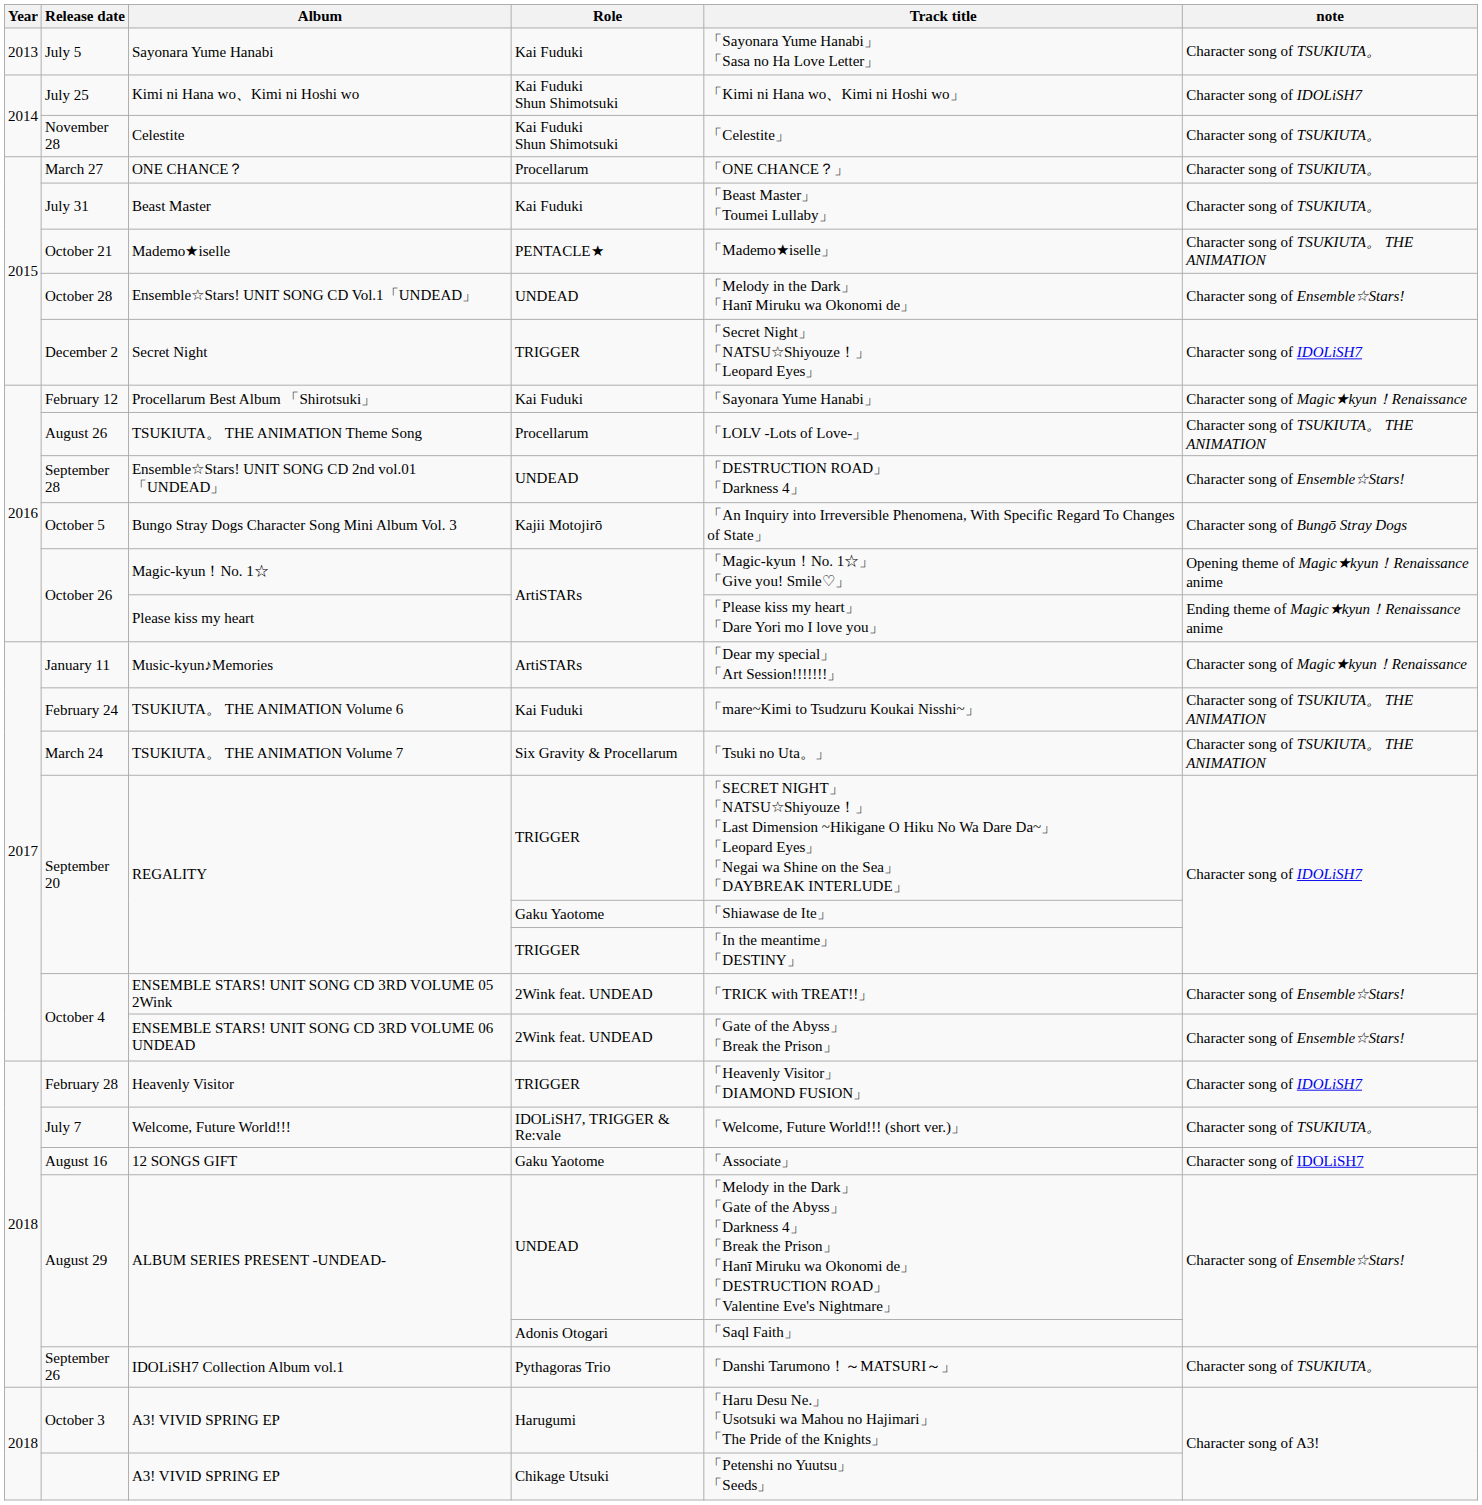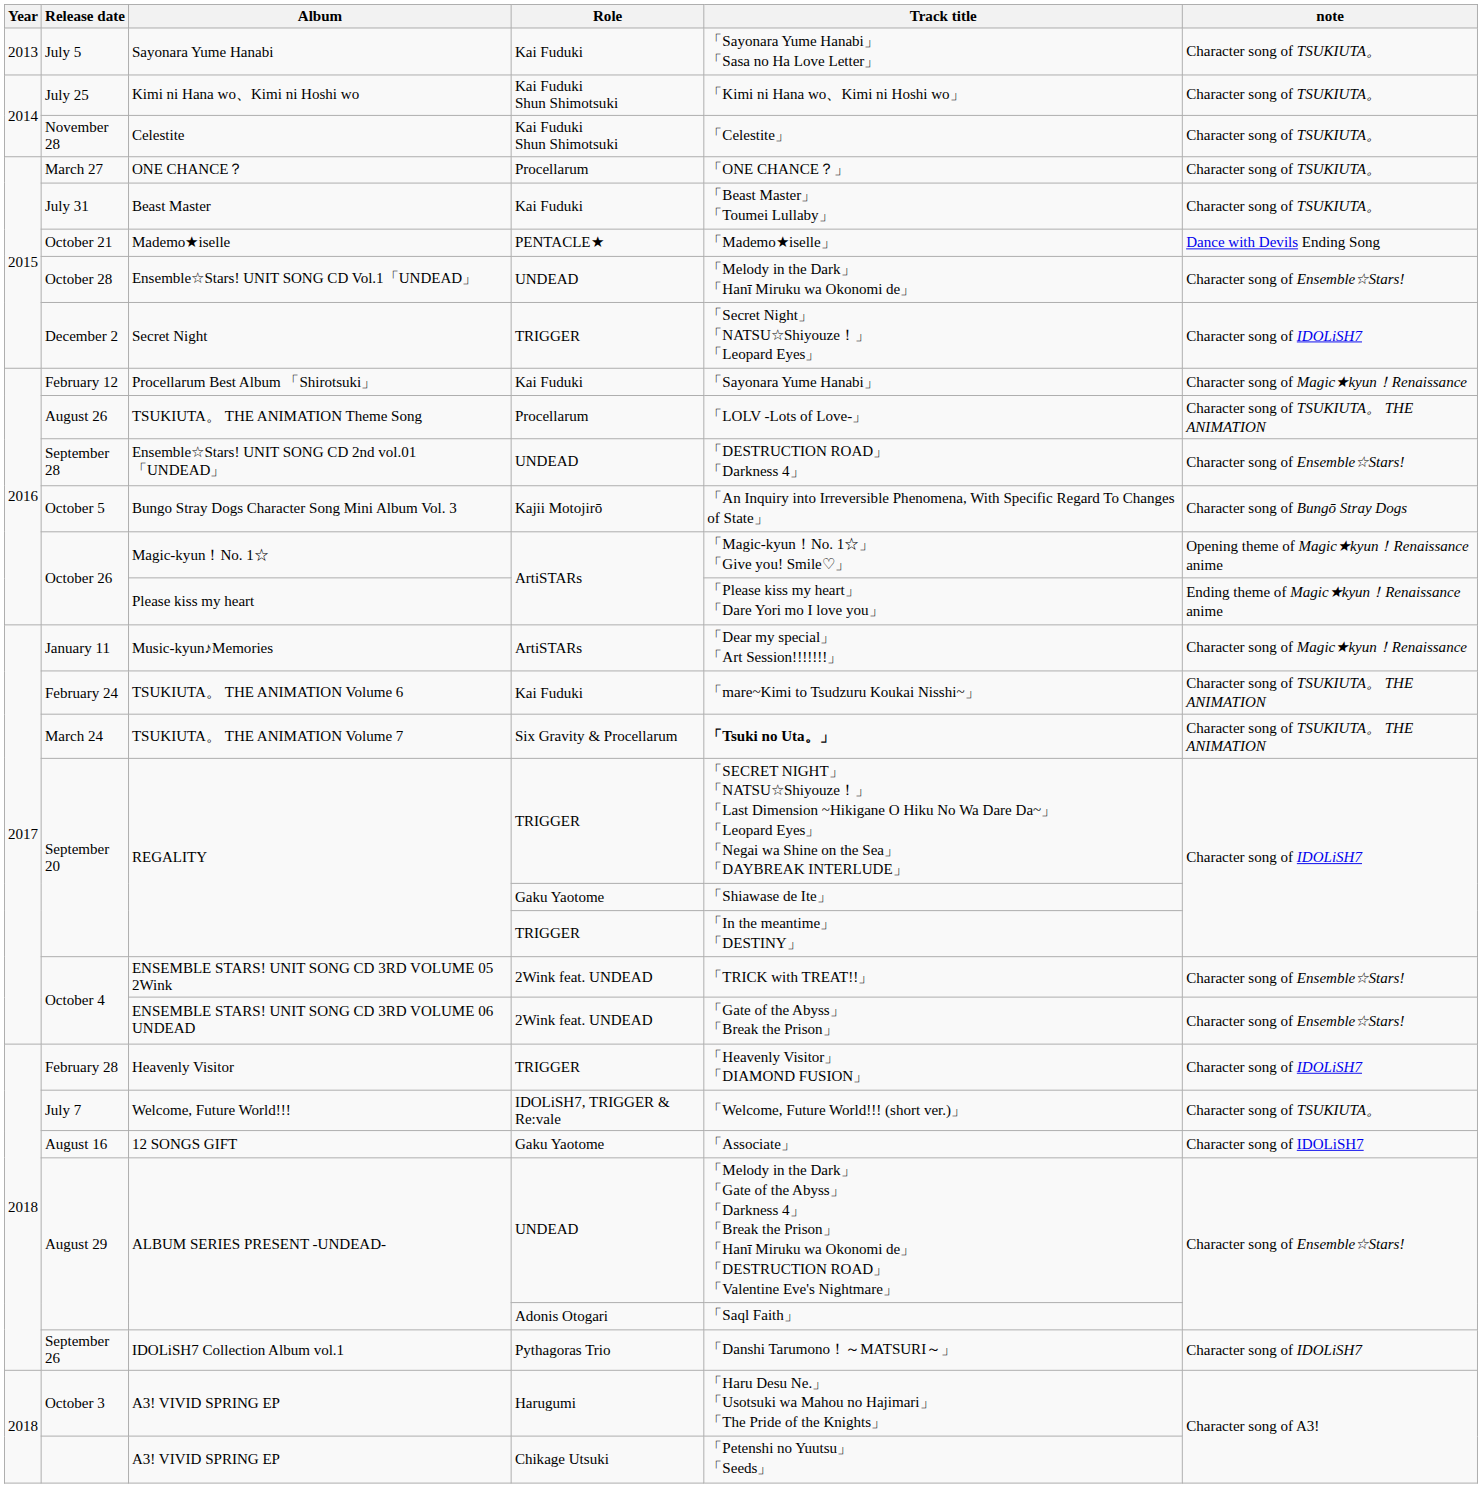Kimi ni Hana wo、Kimi ni Hoshi wo | note: Character song of IDOLiSH7 -> Character song of TSUKIUTA。
Mademo★iselle | note: Character song of TSUKIUTA。 THE ANIMATION -> Dance with Devils Ending Song
TSUKIUTA。 THE ANIMATION Volume 7 | Track title: normal -> bold
IDOLiSH7 Collection Album vol.1 | note: Character song of TSUKIUTA。 -> Character song of IDOLiSH7
